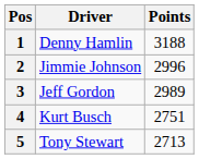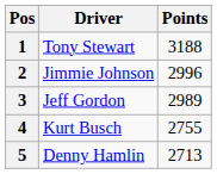1 | Driver: Denny Hamlin -> Tony Stewart
4 | Points: 2751 -> 2755
5 | Driver: Tony Stewart -> Denny Hamlin
